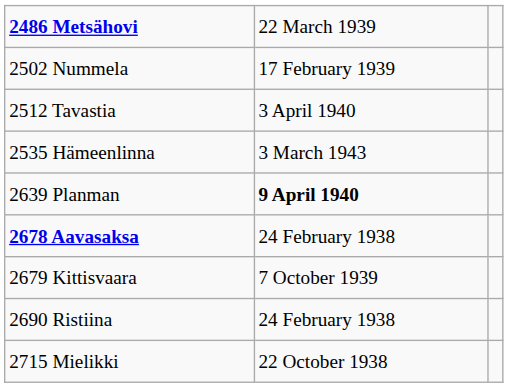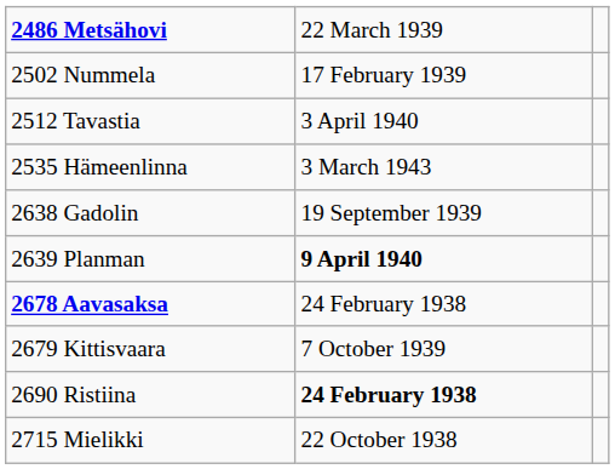+ row: 2638 Gadolin | 19 September 1939
2690 Ristiina | column 2: normal -> bold
